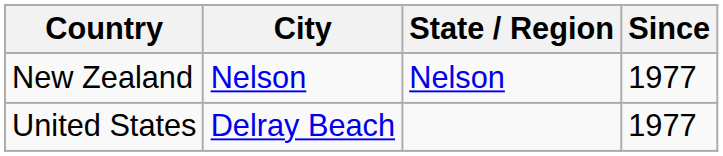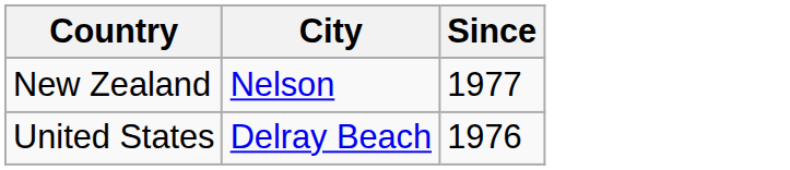- column: State / Region | Nelson
United States | Since: 1977 -> 1976
